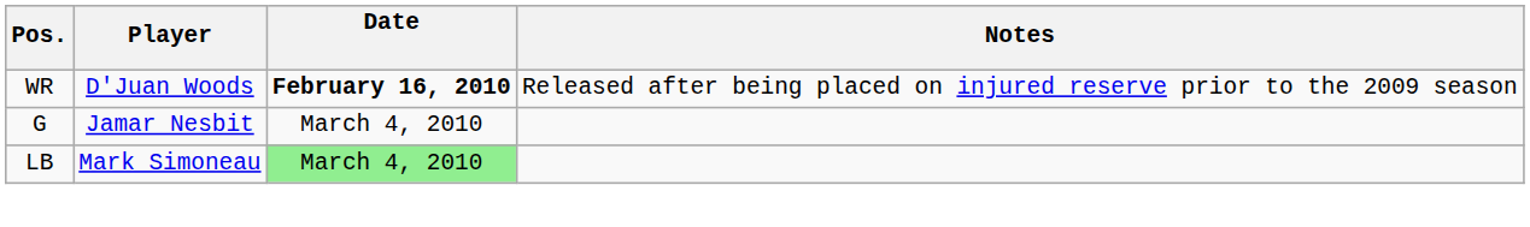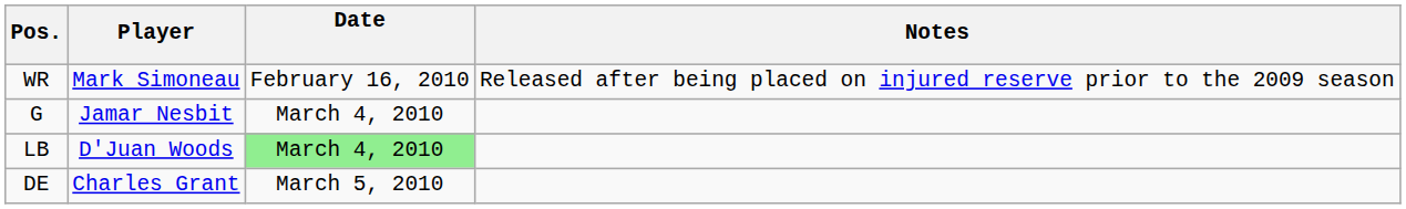WR | Player: D'Juan Woods -> Mark Simoneau
WR | Date: bold -> normal
LB | Player: Mark Simoneau -> D'Juan Woods
+ row: DE | Charles Grant | March 5, 2010
